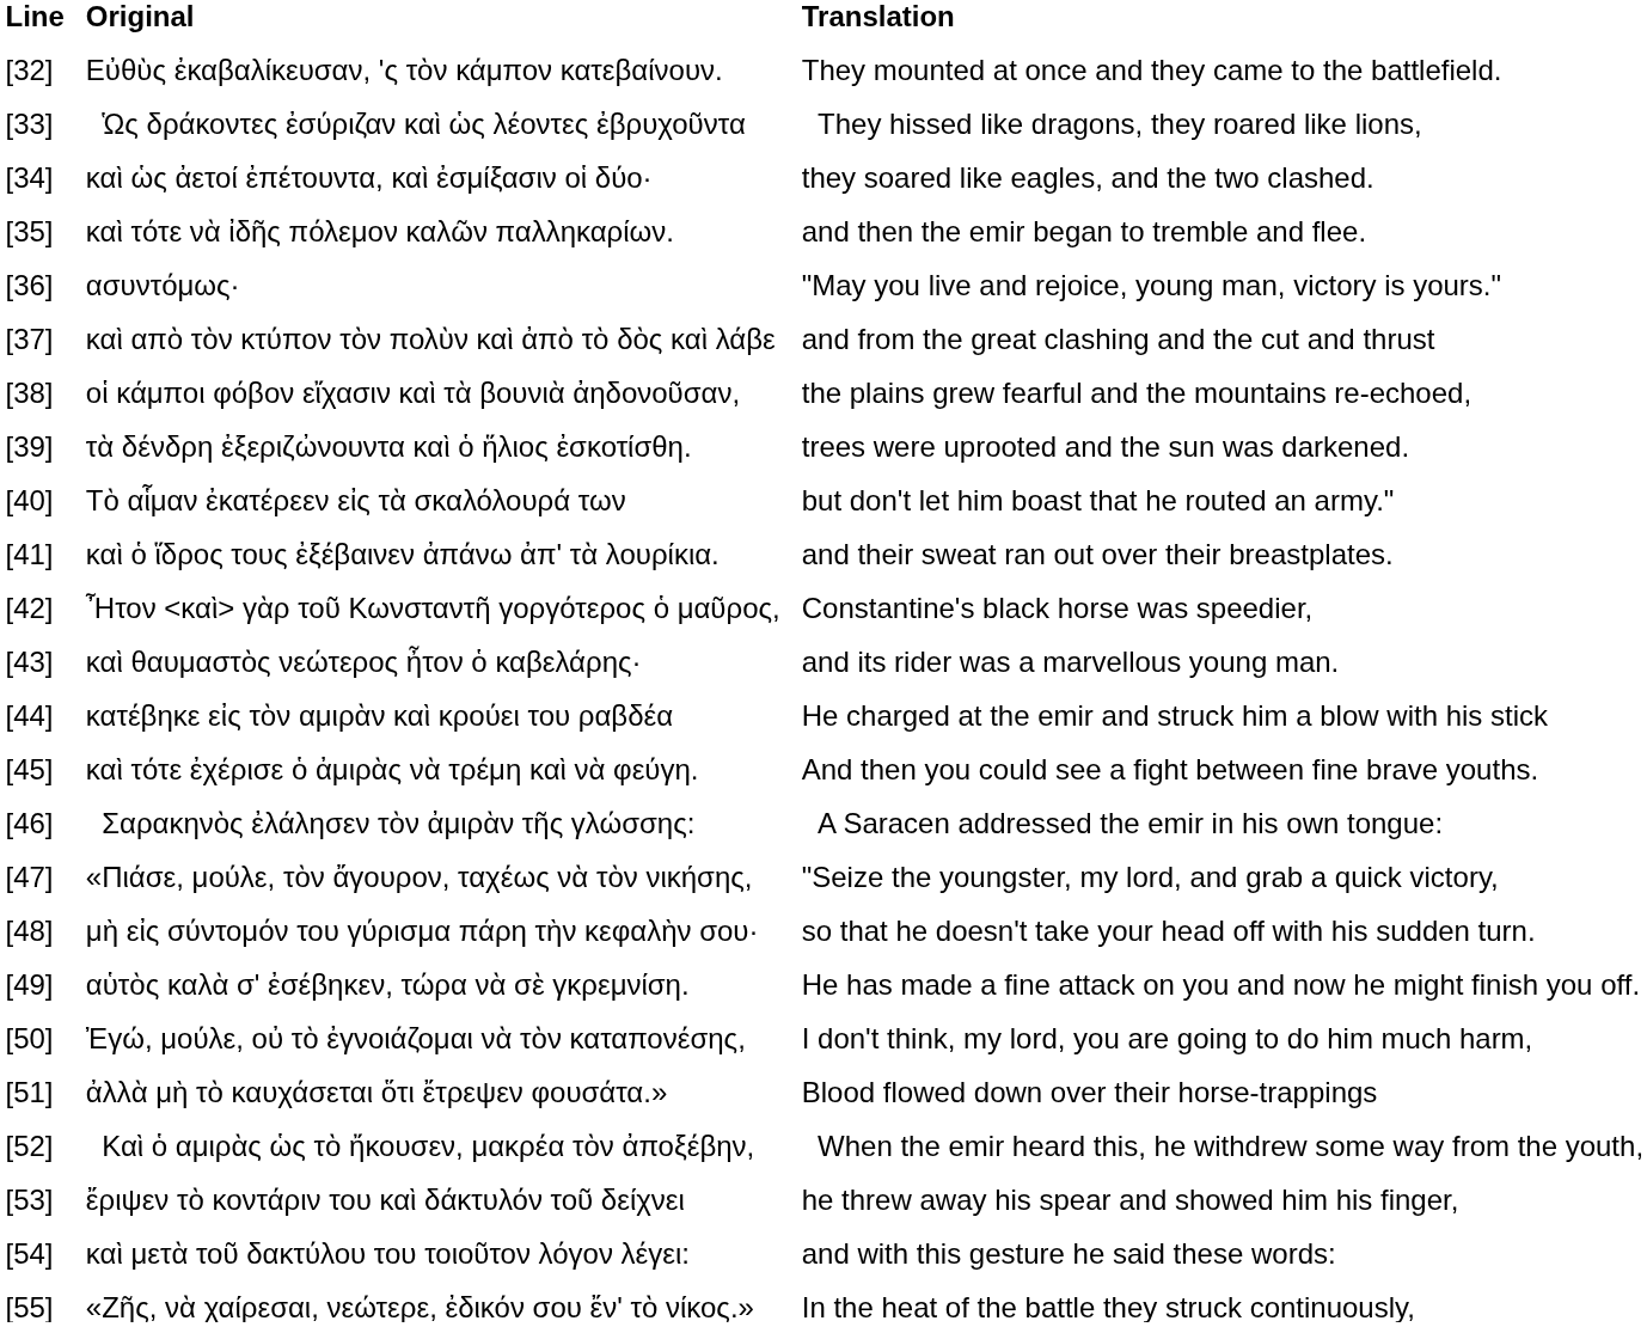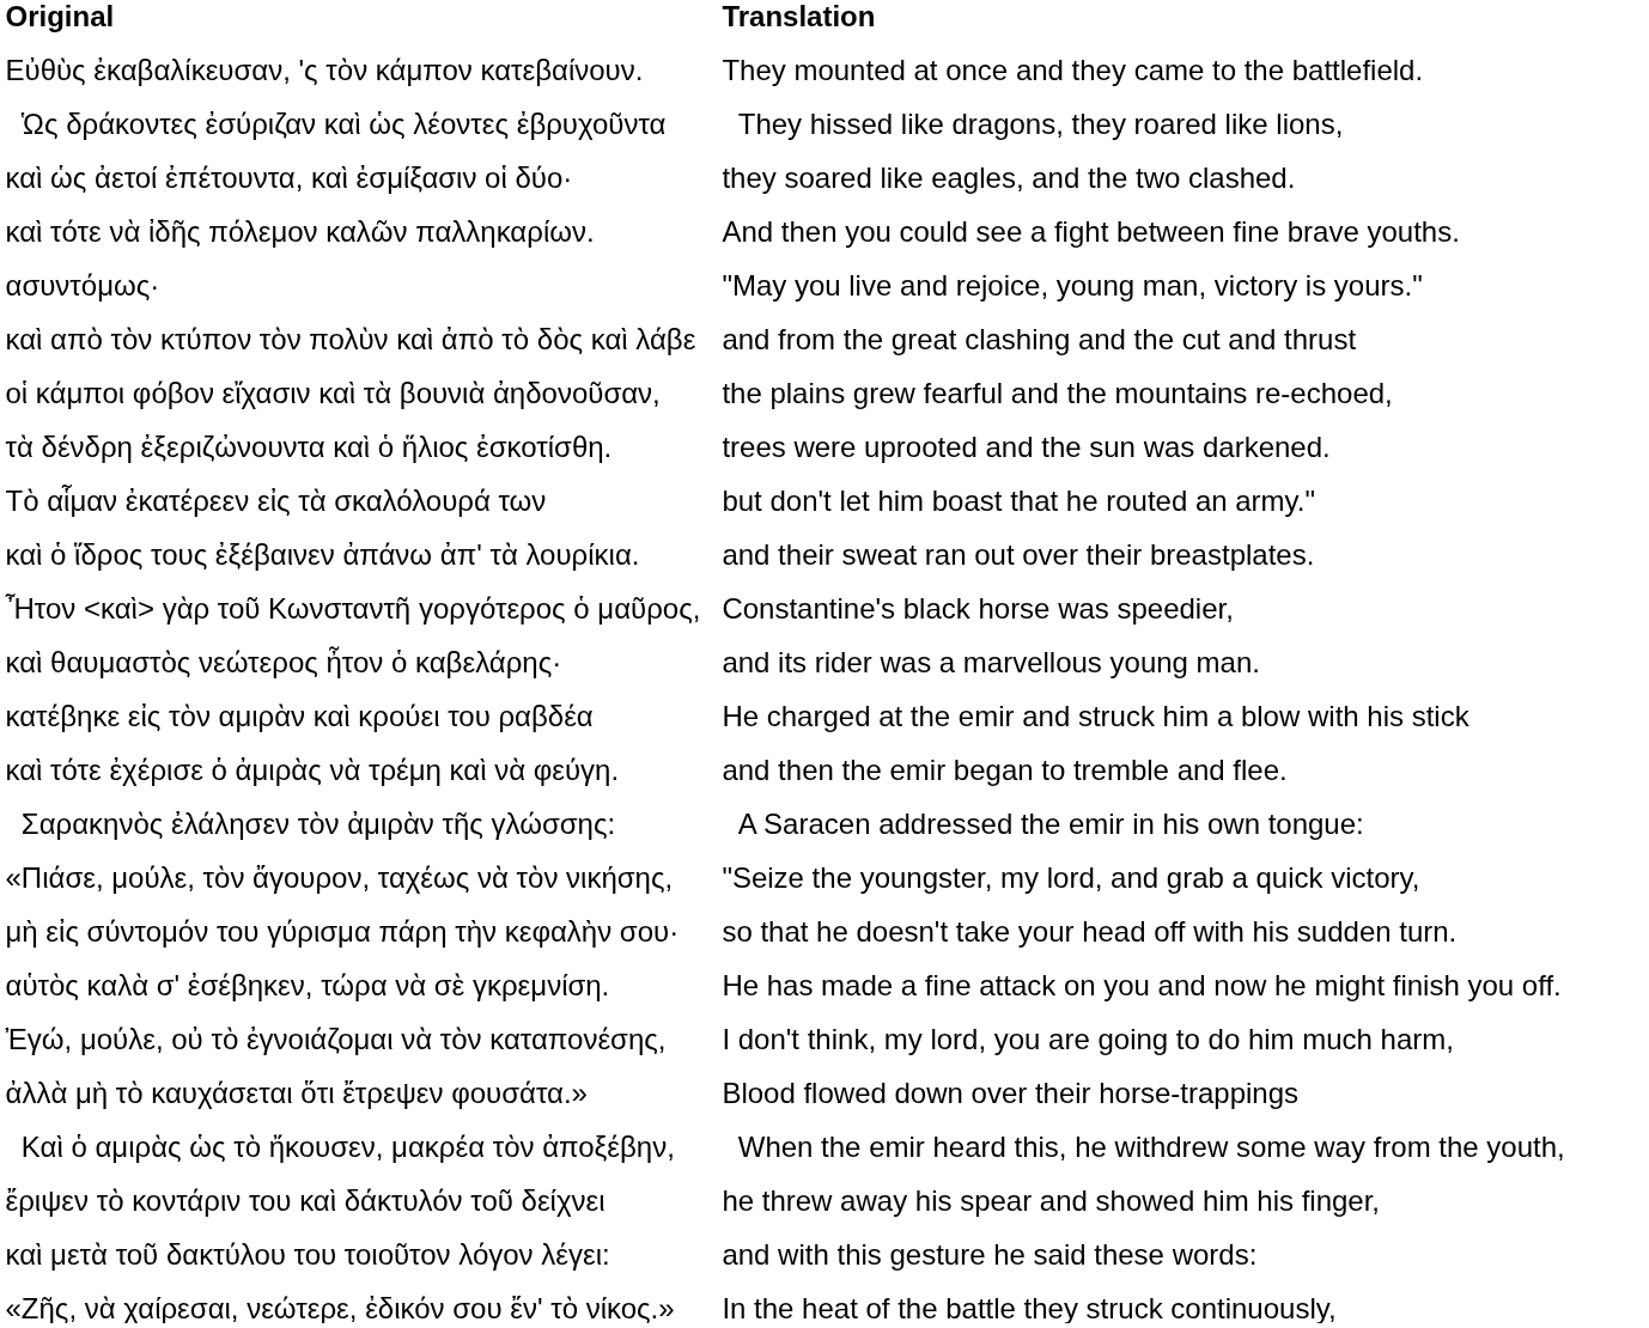- column: Line | [32] | [33] | [34] | [35] | [36] | [37] | [38] | [39] | [40] | [41] | [42] | [43] | [44] | [45] | [46] | [47] | [48] | [49] | [50] | [51] | [52] | [53] | [54] | [55]
καὶ τότε νὰ ἰδῆς πόλεμον καλῶν παλληκαρίων. | Translation: and then the emir began to tremble and flee. -> And then you could see a fight between fine brave youths.
καὶ τότε ἐχέρισε ὁ ἀμιρὰς νὰ τρέμη καὶ νὰ φεύγη. | Translation: And then you could see a fight between fine brave youths. -> and then the emir began to tremble and flee.
